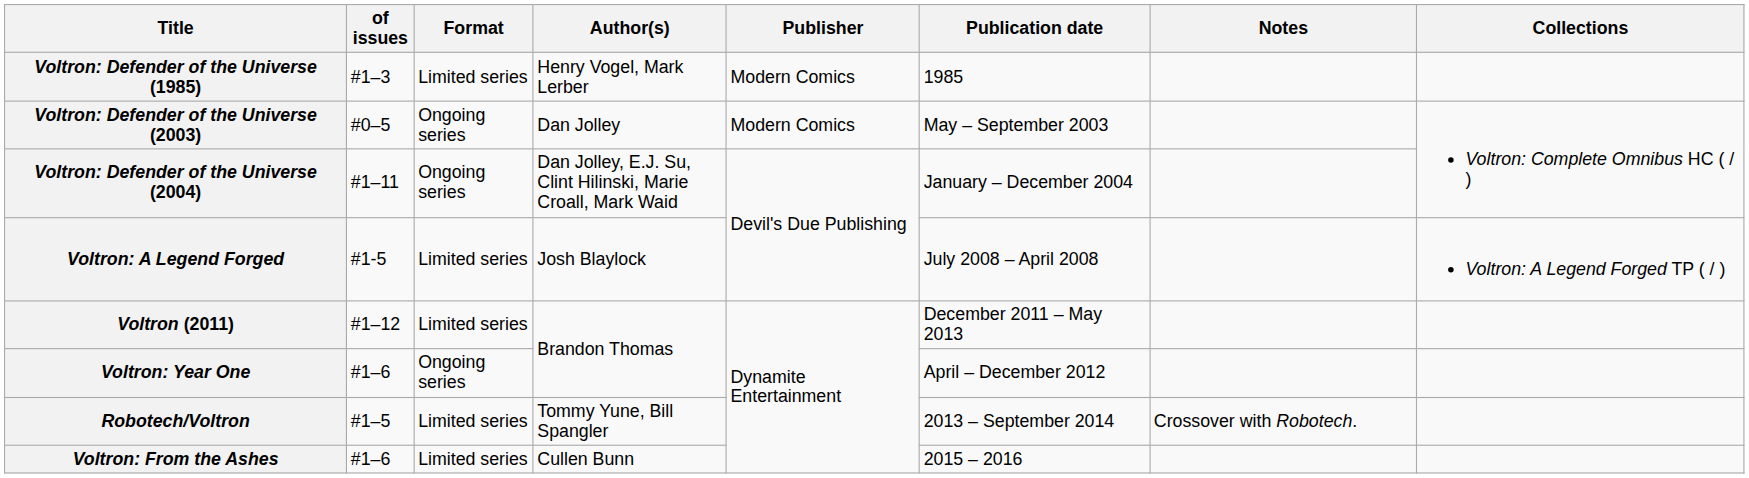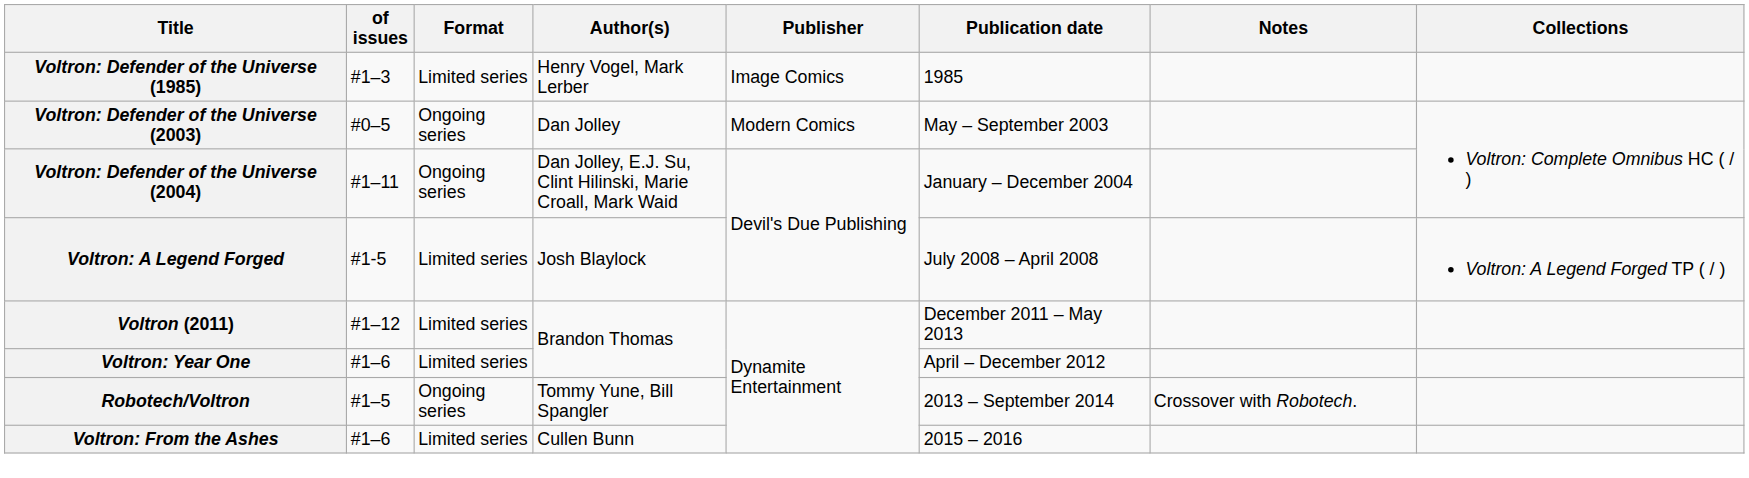Voltron: Defender of the Universe (1985) | Publisher: Modern Comics -> Image Comics
Voltron: Year One | Format: Ongoing series -> Limited series
Robotech/Voltron | Format: Limited series -> Ongoing series
